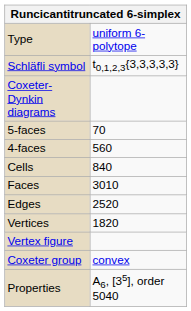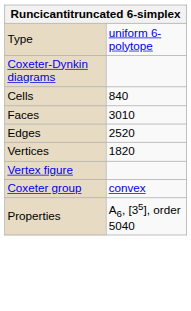- row: Schläfli symbol | t0,1,2,3{3,3,3,3,3}
- row: 5-faces | 70
- row: 4-faces | 560
